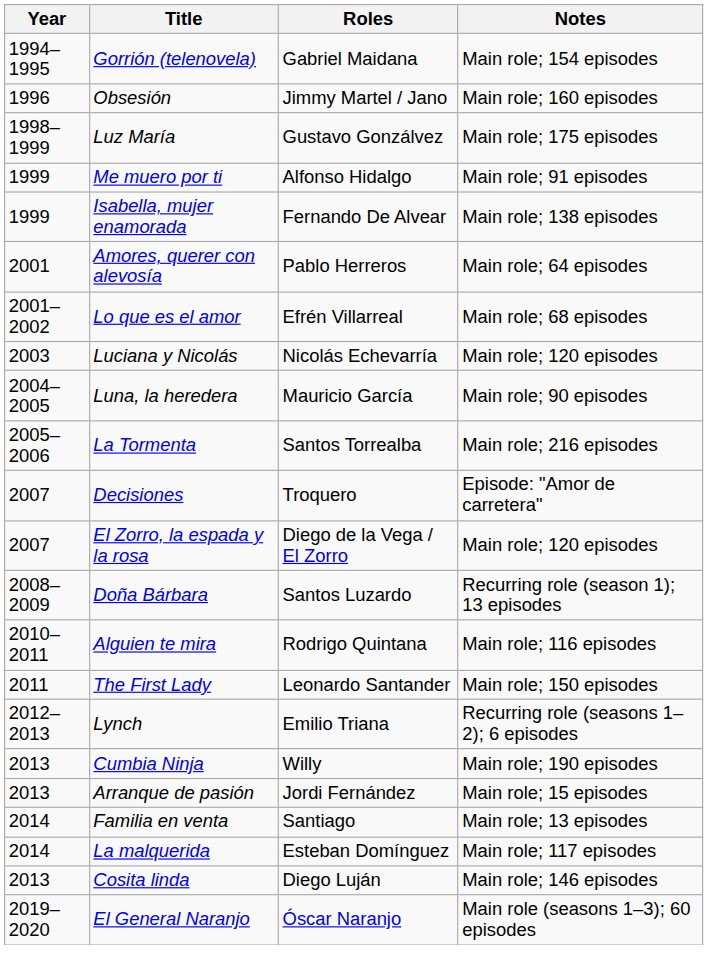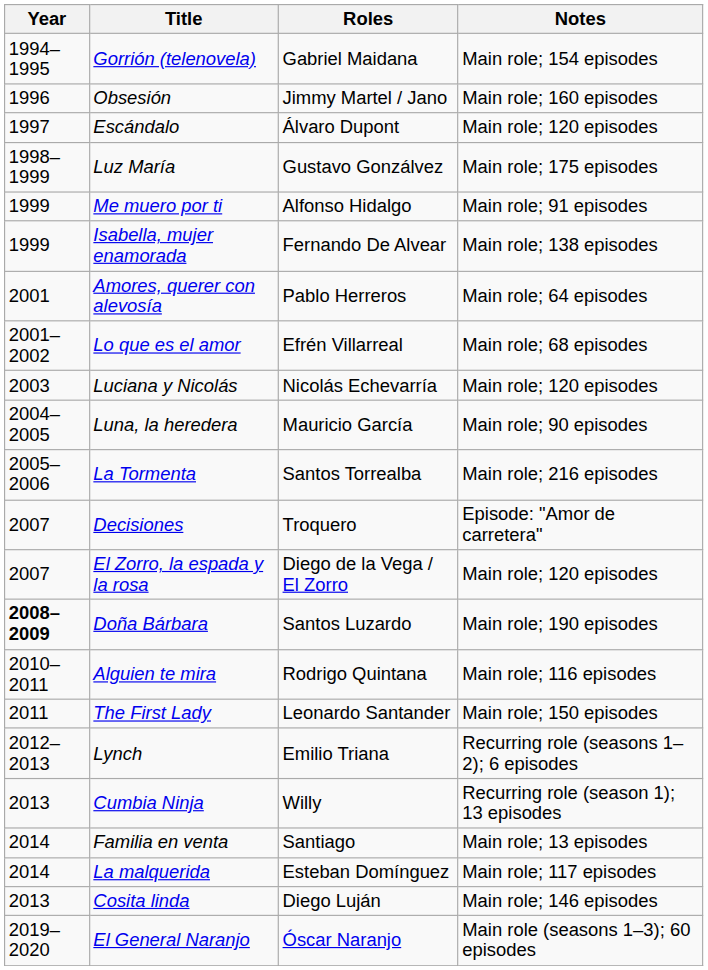+ row: 1997 | Escándalo | Álvaro Dupont | Main role; 120 episodes
Doña Bárbara | Year: normal -> bold
Doña Bárbara | Notes: Recurring role (season 1); 13 episodes -> Main role; 190 episodes
Cumbia Ninja | Notes: Main role; 190 episodes -> Recurring role (season 1); 13 episodes
- row: 2013 | Arranque de pasión | Jordi Fernández | Main role; 15 episodes
